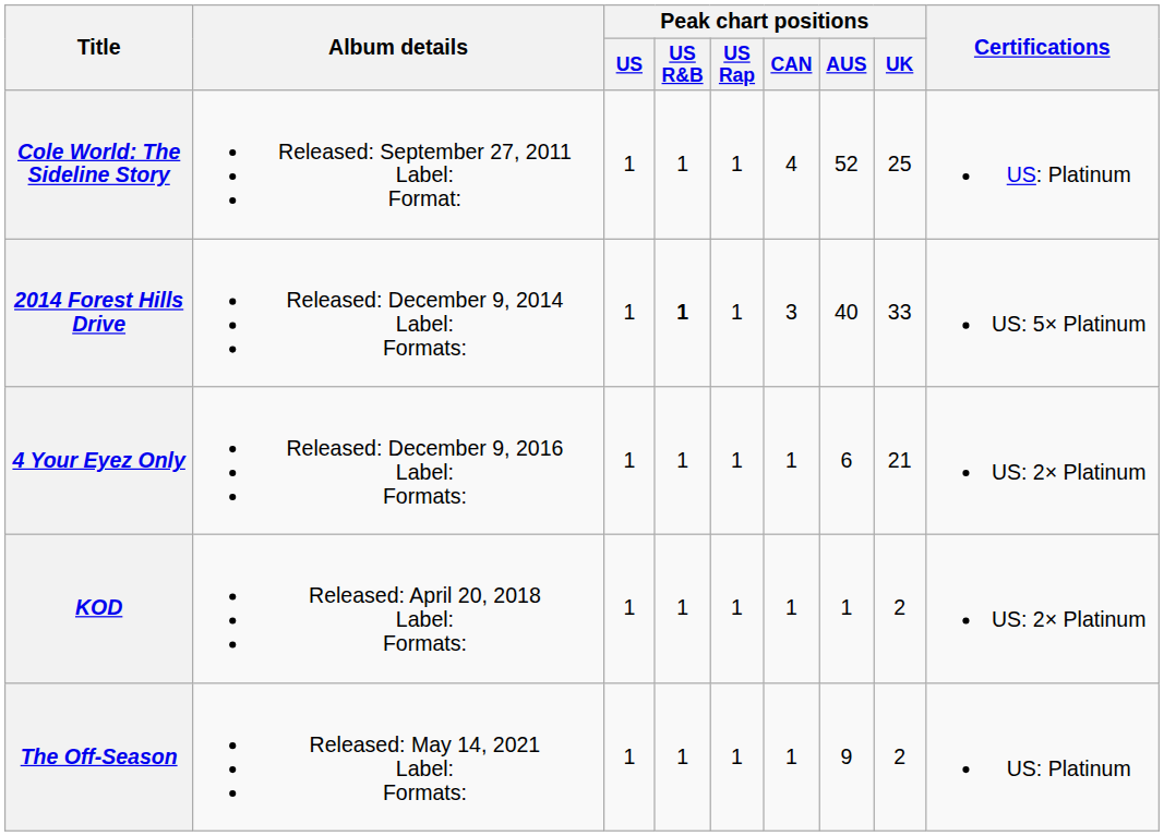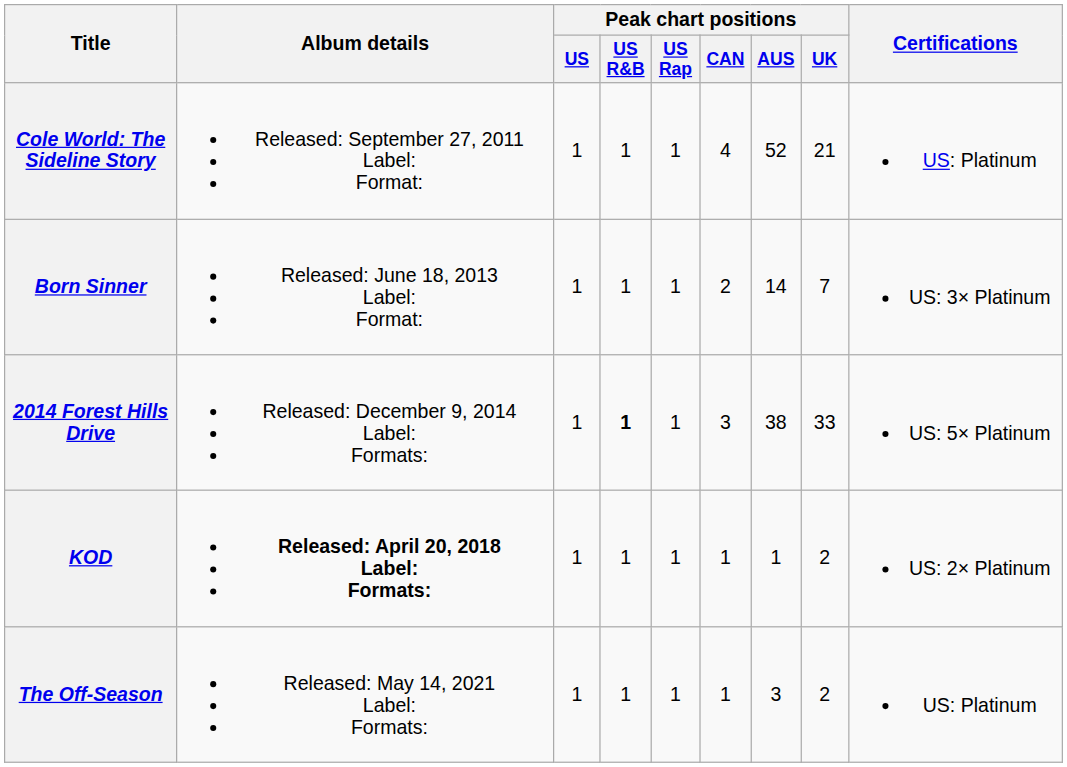Cole World: The Sideline Story | Peak chart positions / UK: 25 -> 21
+ row: Born Sinner | Released: June 18, 2013 Label: Format: | 1 | 1 | 1 | 2 | 14 | 7 | US: 3× Platinum
2014 Forest Hills Drive | Peak chart positions / AUS: 40 -> 38
- row: 4 Your Eyez Only | Released: December 9, 2016 Label: Formats: | 1 | 1 | 1 | 1 | 6 | 21 | US: 2× Platinum
KOD | Album details: normal -> bold
The Off-Season | Peak chart positions / AUS: 9 -> 3
